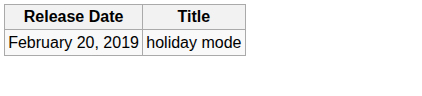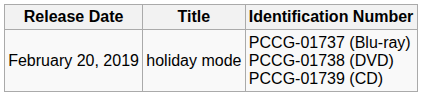+ column: Identification Number | PCCG-01737 (Blu-ray) PCCG-01738 (DVD) PCCG-01739 (CD)
